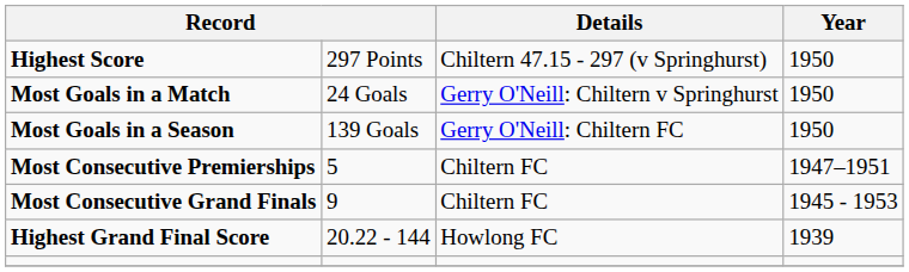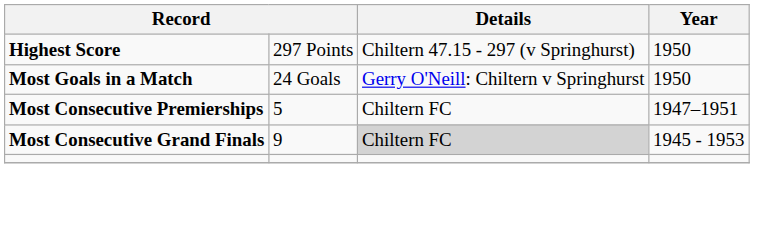- row: Most Goals in a Season | 139 Goals | Gerry O'Neill: Chiltern FC | 1950
Most Consecutive Grand Finals | Details: no background -> lightgrey background
- row: Highest Grand Final Score | 20.22 - 144 | Howlong FC | 1939
